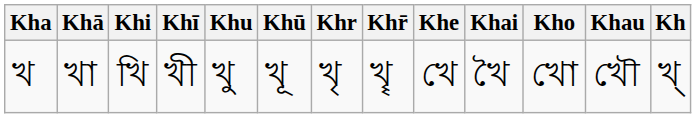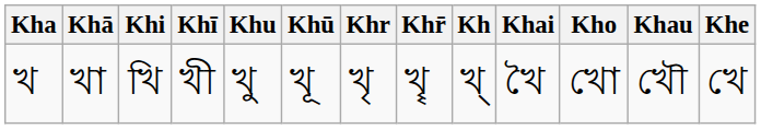columns swapped: Khe <-> Kh
